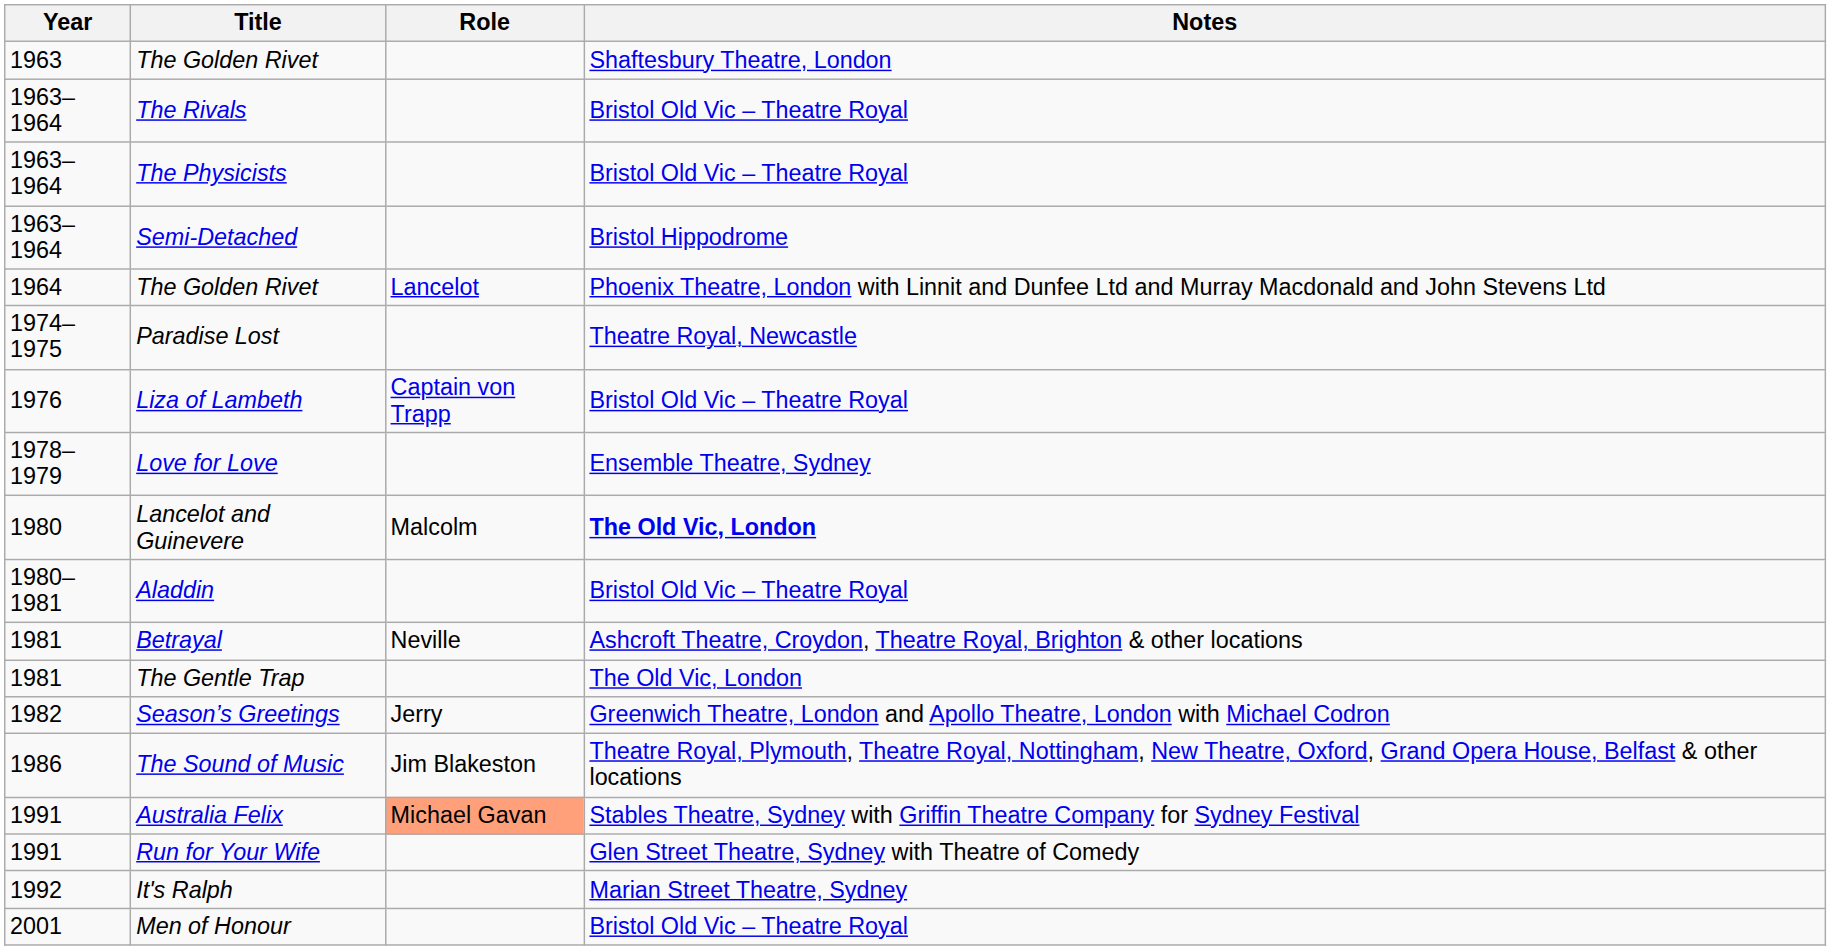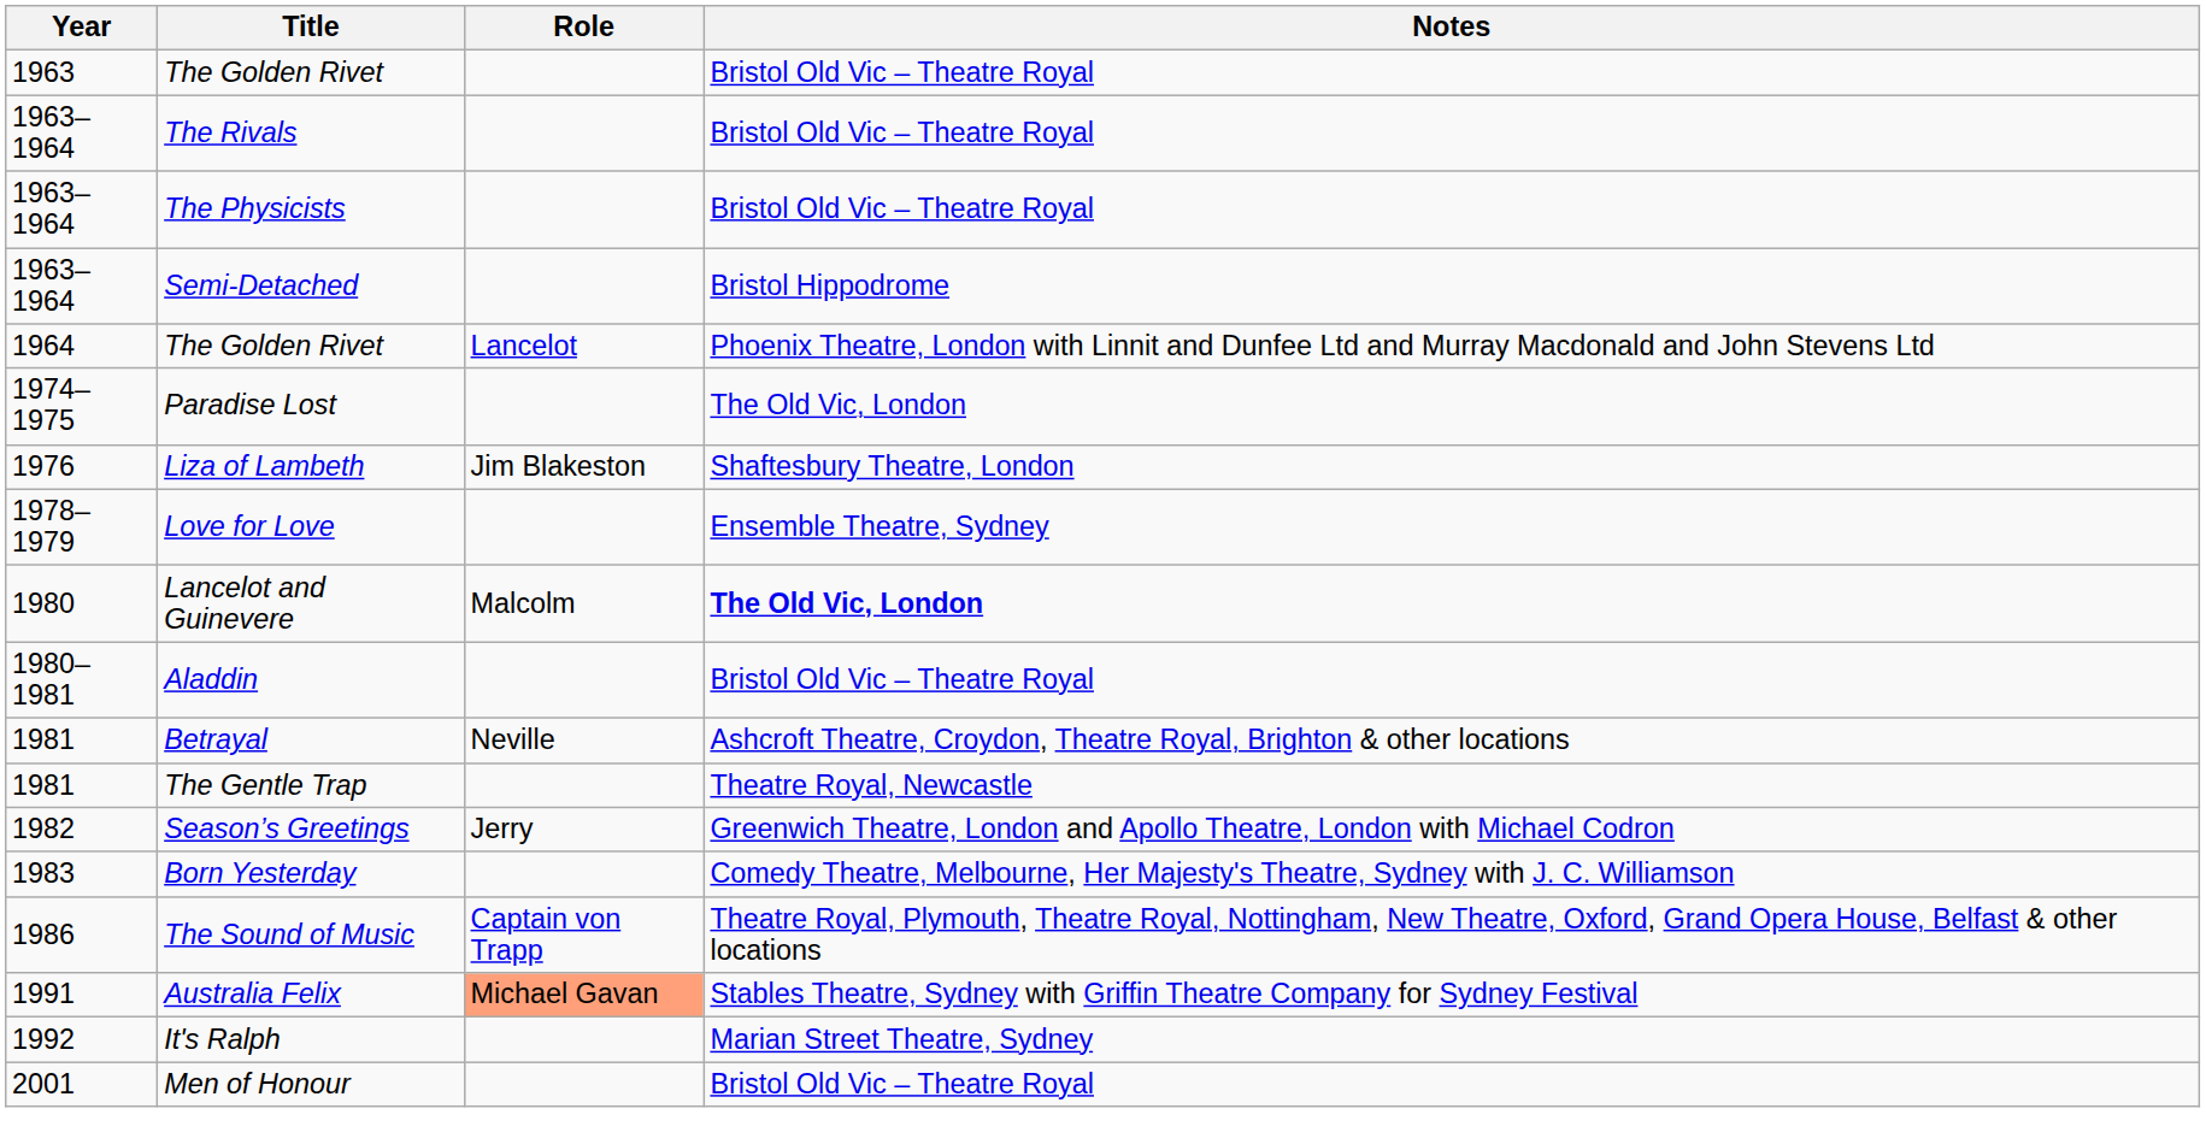1963 / The Golden Rivet | Notes: Shaftesbury Theatre, London -> Bristol Old Vic – Theatre Royal
Paradise Lost | Notes: Theatre Royal, Newcastle -> The Old Vic, London
Liza of Lambeth | Role: Captain von Trapp -> Jim Blakeston
Liza of Lambeth | Notes: Bristol Old Vic – Theatre Royal -> Shaftesbury Theatre, London
The Gentle Trap | Notes: The Old Vic, London -> Theatre Royal, Newcastle
+ row: 1983 | Born Yesterday | Comedy Theatre, Melbourne, Her Majesty's Theatre, Sydney with J. C. Williamson
The Sound of Music | Role: Jim Blakeston -> Captain von Trapp
- row: 1991 | Run for Your Wife | Glen Street Theatre, Sydney with Theatre of Comedy
